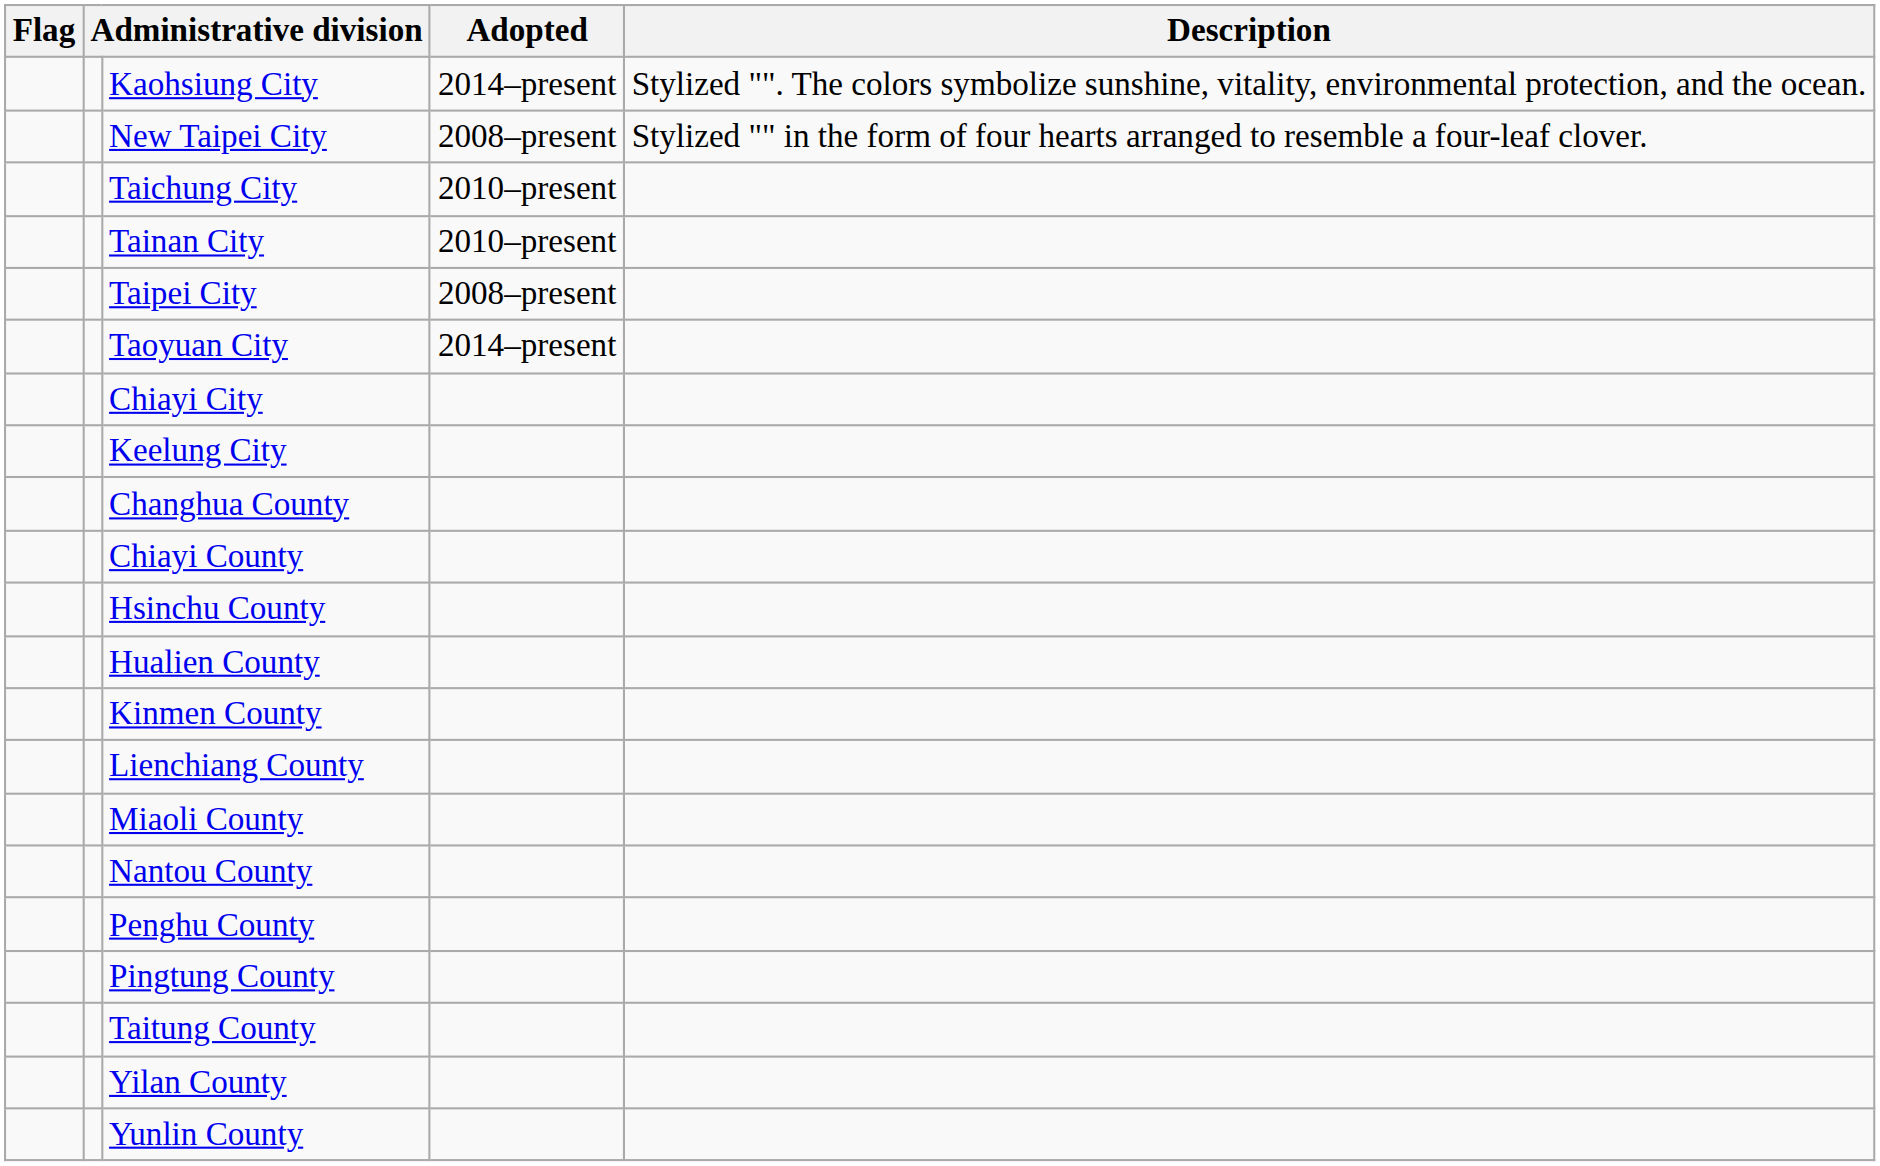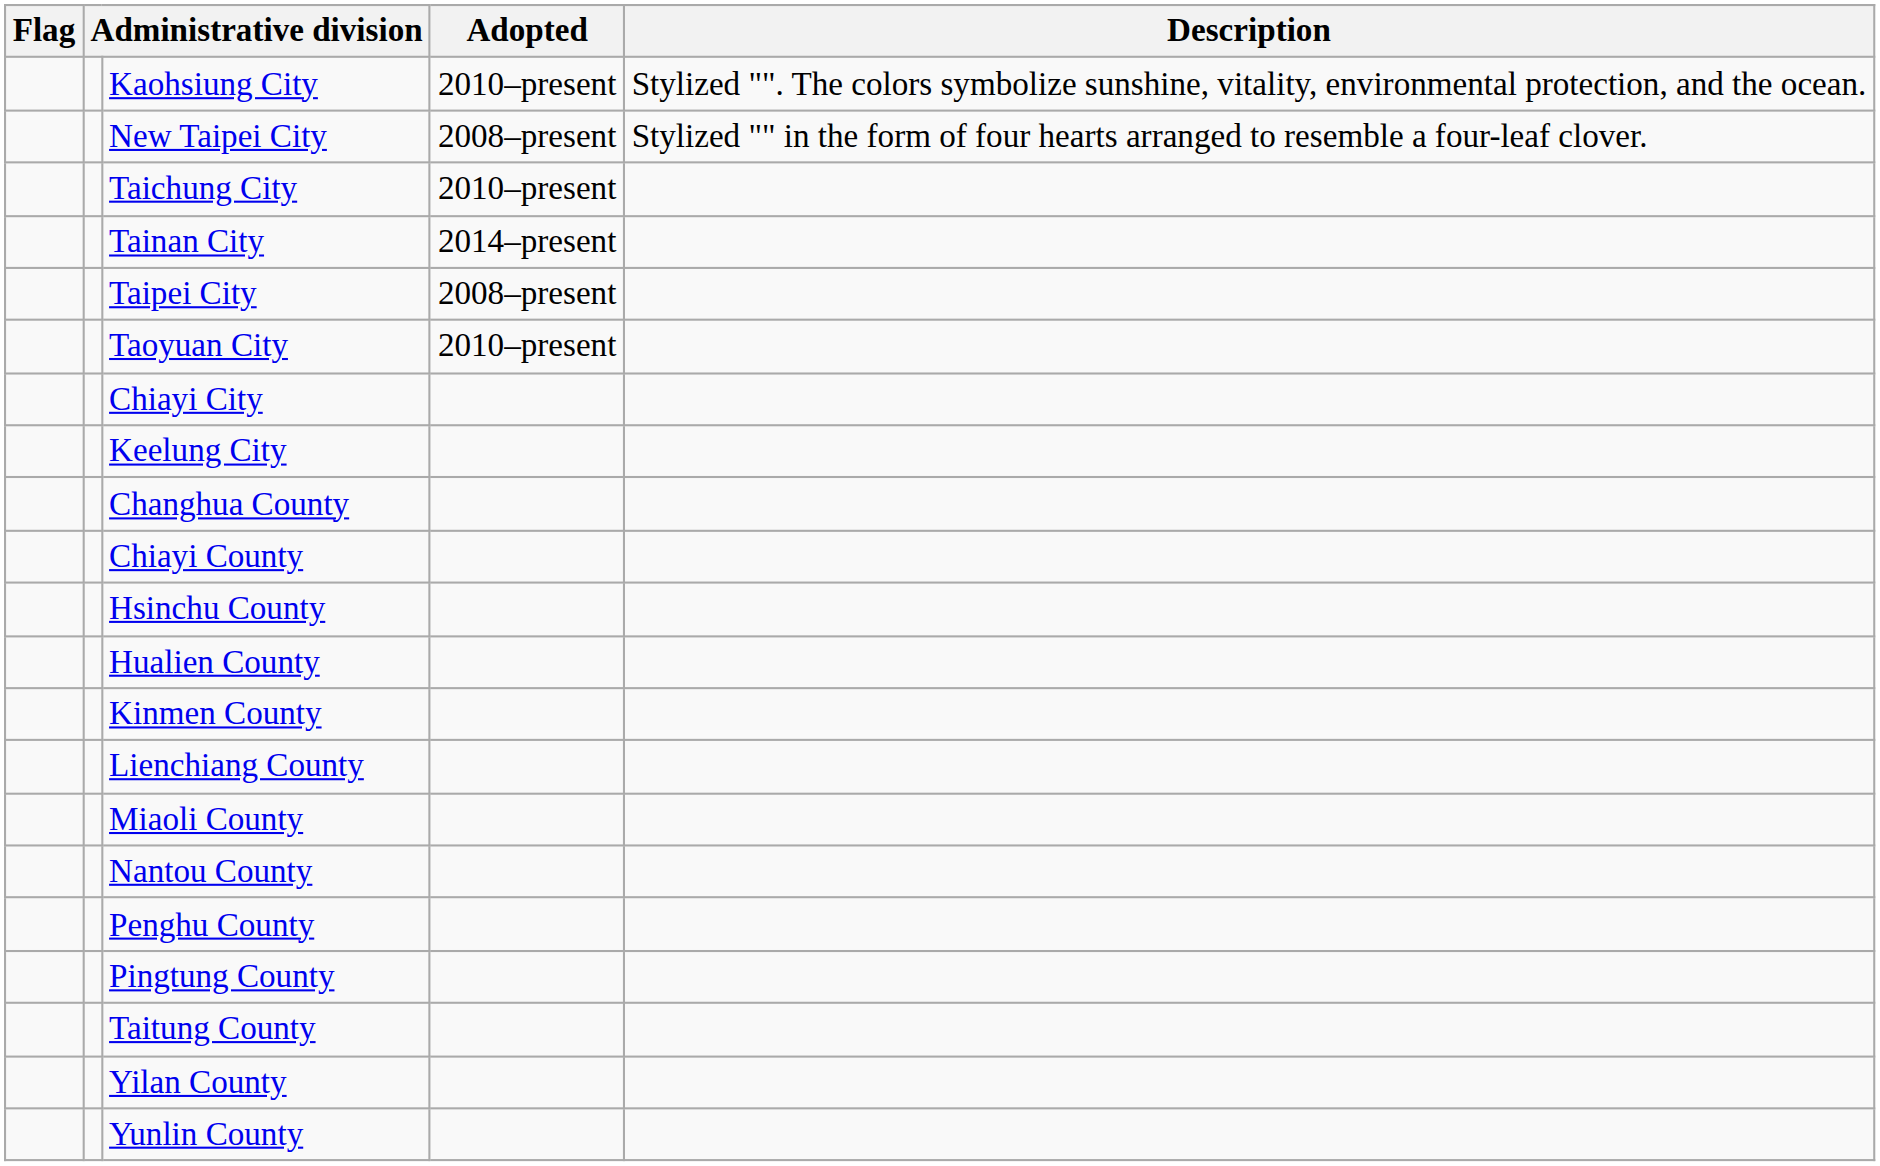Kaohsiung City | Adopted: 2014–present -> 2010–present
Tainan City | Adopted: 2010–present -> 2014–present
Taoyuan City | Adopted: 2014–present -> 2010–present
